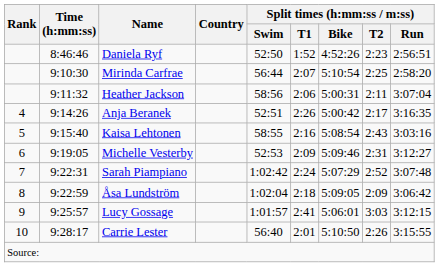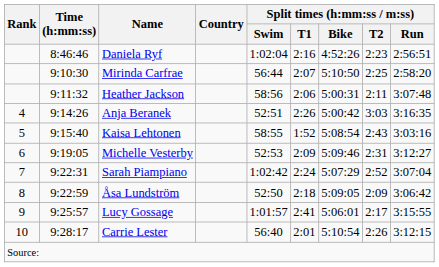Daniela Ryf | Split times (h:mm:ss / m:ss) / Swim: 52:50 -> 1:02:04
Daniela Ryf | Split times (h:mm:ss / m:ss) / T1: 1:52 -> 2:16
Mirinda Carfrae | Split times (h:mm:ss / m:ss) / Bike: 5:10:54 -> 5:10:50
Heather Jackson | Split times (h:mm:ss / m:ss) / Run: 3:07:04 -> 3:07:48
Anja Beranek | Split times (h:mm:ss / m:ss) / T2: 2:17 -> 3:03
Kaisa Lehtonen | Split times (h:mm:ss / m:ss) / T1: 2:16 -> 1:52
Sarah Piampiano | Split times (h:mm:ss / m:ss) / Run: 3:07:48 -> 3:07:04
Åsa Lundström | Split times (h:mm:ss / m:ss) / Swim: 1:02:04 -> 52:50
Lucy Gossage | Split times (h:mm:ss / m:ss) / T2: 3:03 -> 2:17
Lucy Gossage | Split times (h:mm:ss / m:ss) / Run: 3:12:15 -> 3:15:55
Carrie Lester | Split times (h:mm:ss / m:ss) / Bike: 5:10:50 -> 5:10:54
Carrie Lester | Split times (h:mm:ss / m:ss) / Run: 3:15:55 -> 3:12:15
